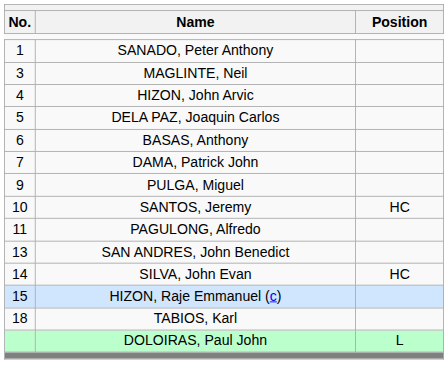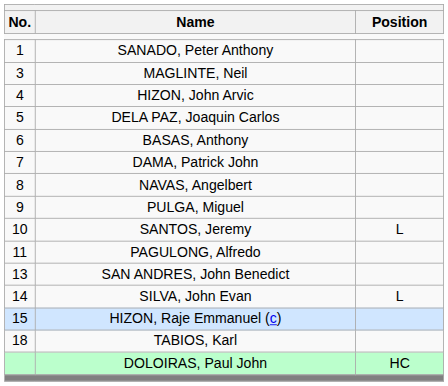+ row: 8 | NAVAS, Angelbert
SANTOS, Jeremy | Position: HC -> L
SILVA, John Evan | Position: HC -> L
DOLOIRAS, Paul John | Position: L -> HC
